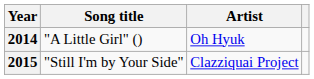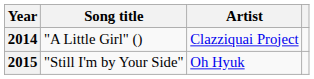2014 | Artist: Oh Hyuk -> Clazziquai Project
2015 | Artist: Clazziquai Project -> Oh Hyuk
